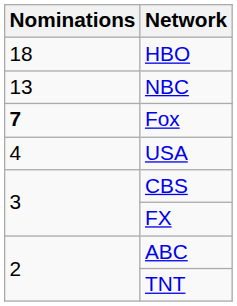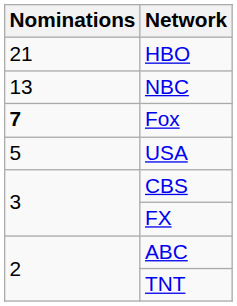HBO | Nominations: 18 -> 21
USA | Nominations: 4 -> 5
